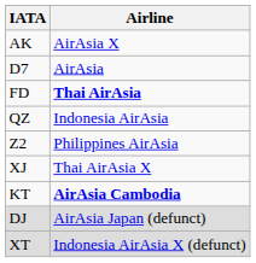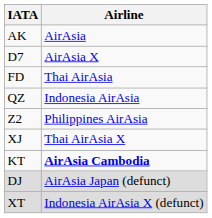AK | Airline: AirAsia X -> AirAsia
D7 | Airline: AirAsia -> AirAsia X
FD | Airline: bold -> normal
